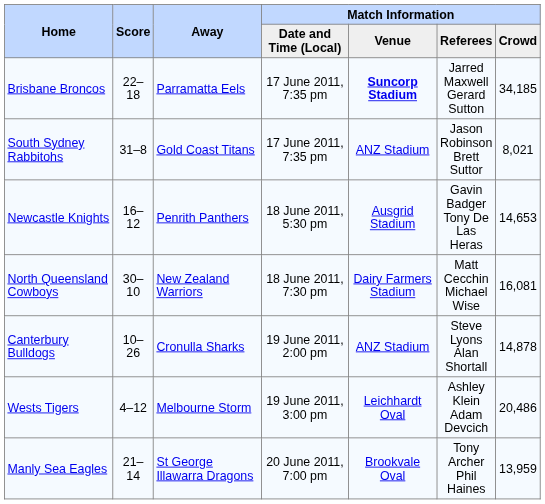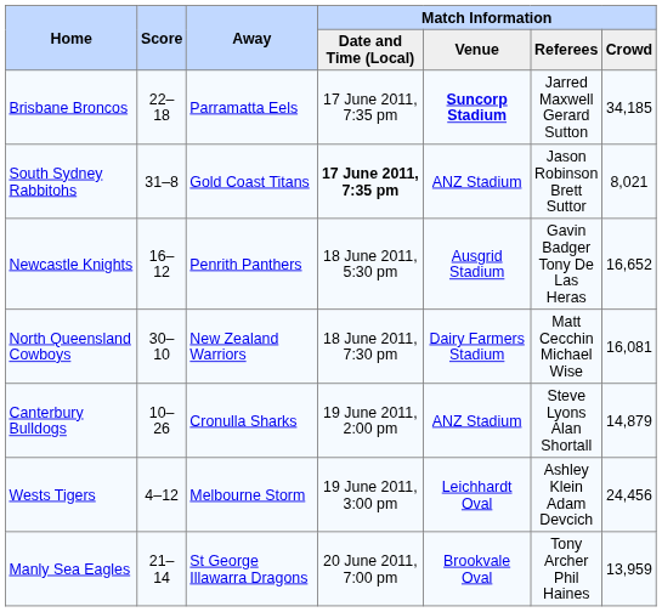South Sydney Rabbitohs | Match Information / Date and Time (Local): normal -> bold
Newcastle Knights | Match Information / Crowd: 14,653 -> 16,652
Canterbury Bulldogs | Match Information / Crowd: 14,878 -> 14,879
Wests Tigers | Match Information / Crowd: 20,486 -> 24,456
